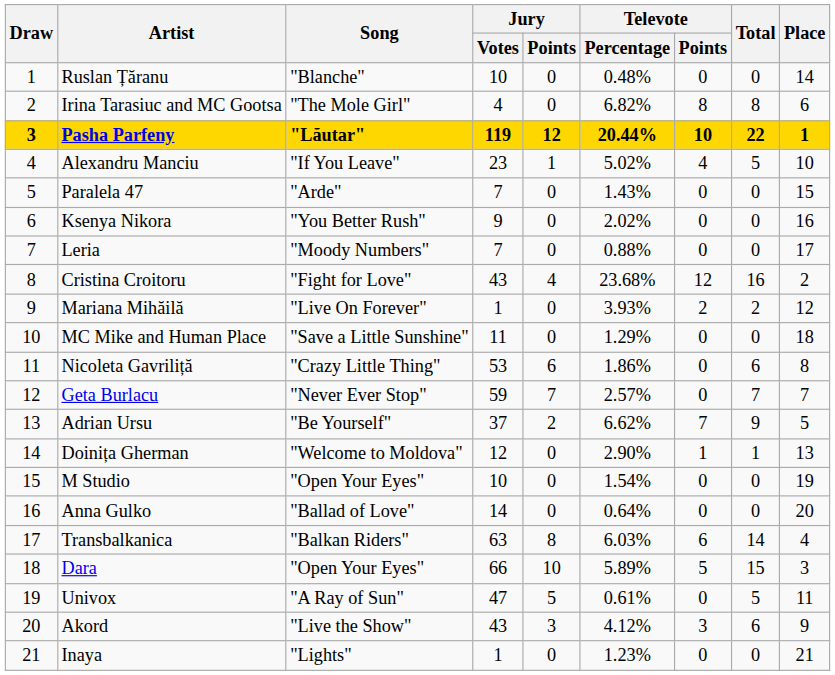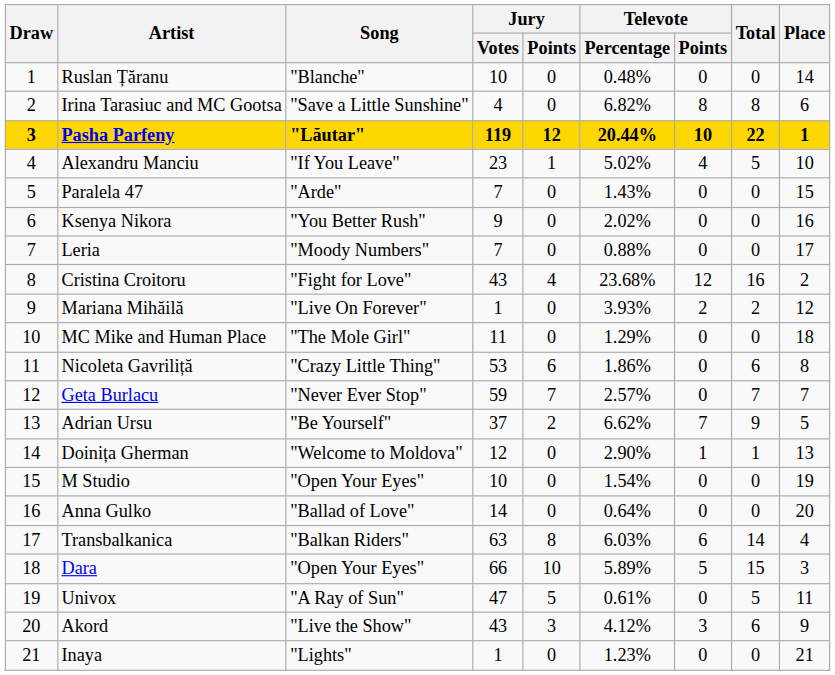Irina Tarasiuc and MC Gootsa | Song: "The Mole Girl" -> "Save a Little Sunshine"
MC Mike and Human Place | Song: "Save a Little Sunshine" -> "The Mole Girl"
